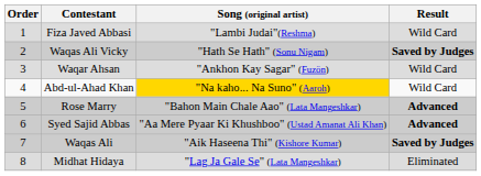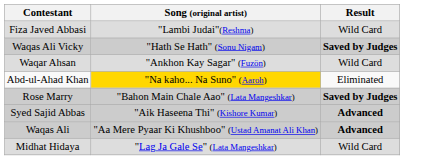- column: Order | 1 | 2 | 3 | 4 | 5 | 6 | 7 | 8
Abd-ul-Ahad Khan | Result: Wild Card -> Eliminated
Rose Marry | Result: Advanced -> Saved by Judges
Syed Sajid Abbas | Song (original artist): "Aa Mere Pyaar Ki Khushboo" (Ustad Amanat Ali Khan) -> "Aik Haseena Thi" (Kishore Kumar)
Waqas Ali | Song (original artist): "Aik Haseena Thi" (Kishore Kumar) -> "Aa Mere Pyaar Ki Khushboo" (Ustad Amanat Ali Khan)
Waqas Ali | Result: Saved by Judges -> Advanced
Midhat Hidaya | Result: Eliminated -> Wild Card
